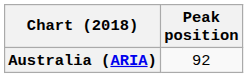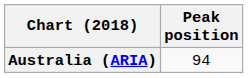Australia (ARIA) | Peak position: 92 -> 94
